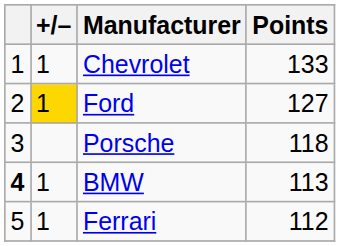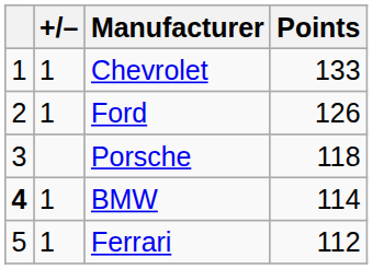Ford | +/–: gold background -> no background
Ford | Points: 127 -> 126
BMW | Points: 113 -> 114
